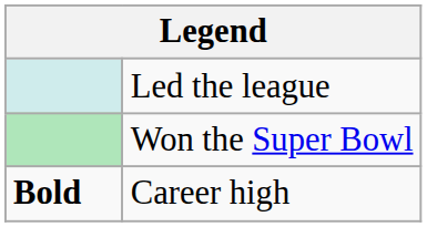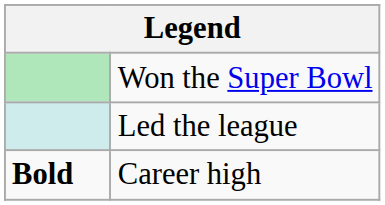rows swapped: Won the Super Bowl <-> Led the league
